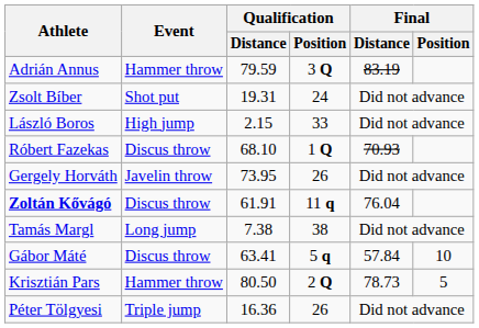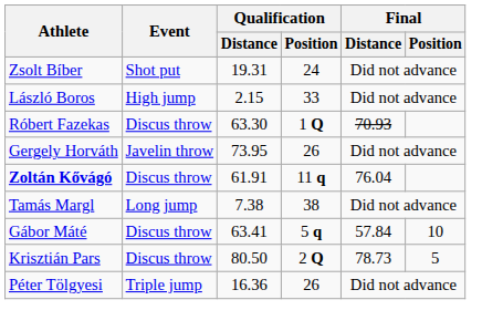- row: Adrián Annus | Hammer throw | 79.59 | 3 Q | 83.19
Róbert Fazekas | Qualification / Distance: 68.10 -> 63.30
Krisztián Pars | Event: Hammer throw -> Discus throw
